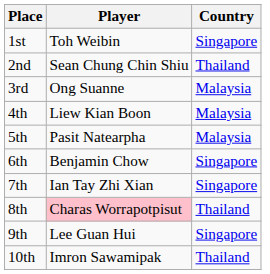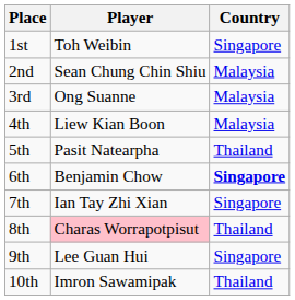2nd | Country: Thailand -> Malaysia
5th | Country: Malaysia -> Thailand
6th | Country: normal -> bold
